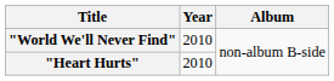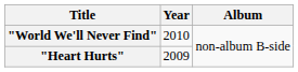"Heart Hurts" | Year: 2010 -> 2009
